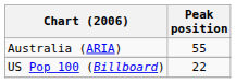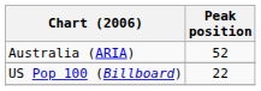Australia (ARIA) | Peak position: 55 -> 52
